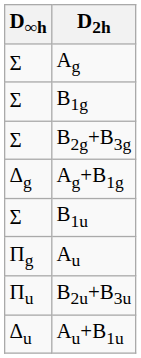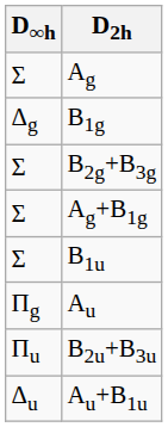B1g | D∞h: Σ -> Δg
Ag+B1g | D∞h: Δg -> Σ
